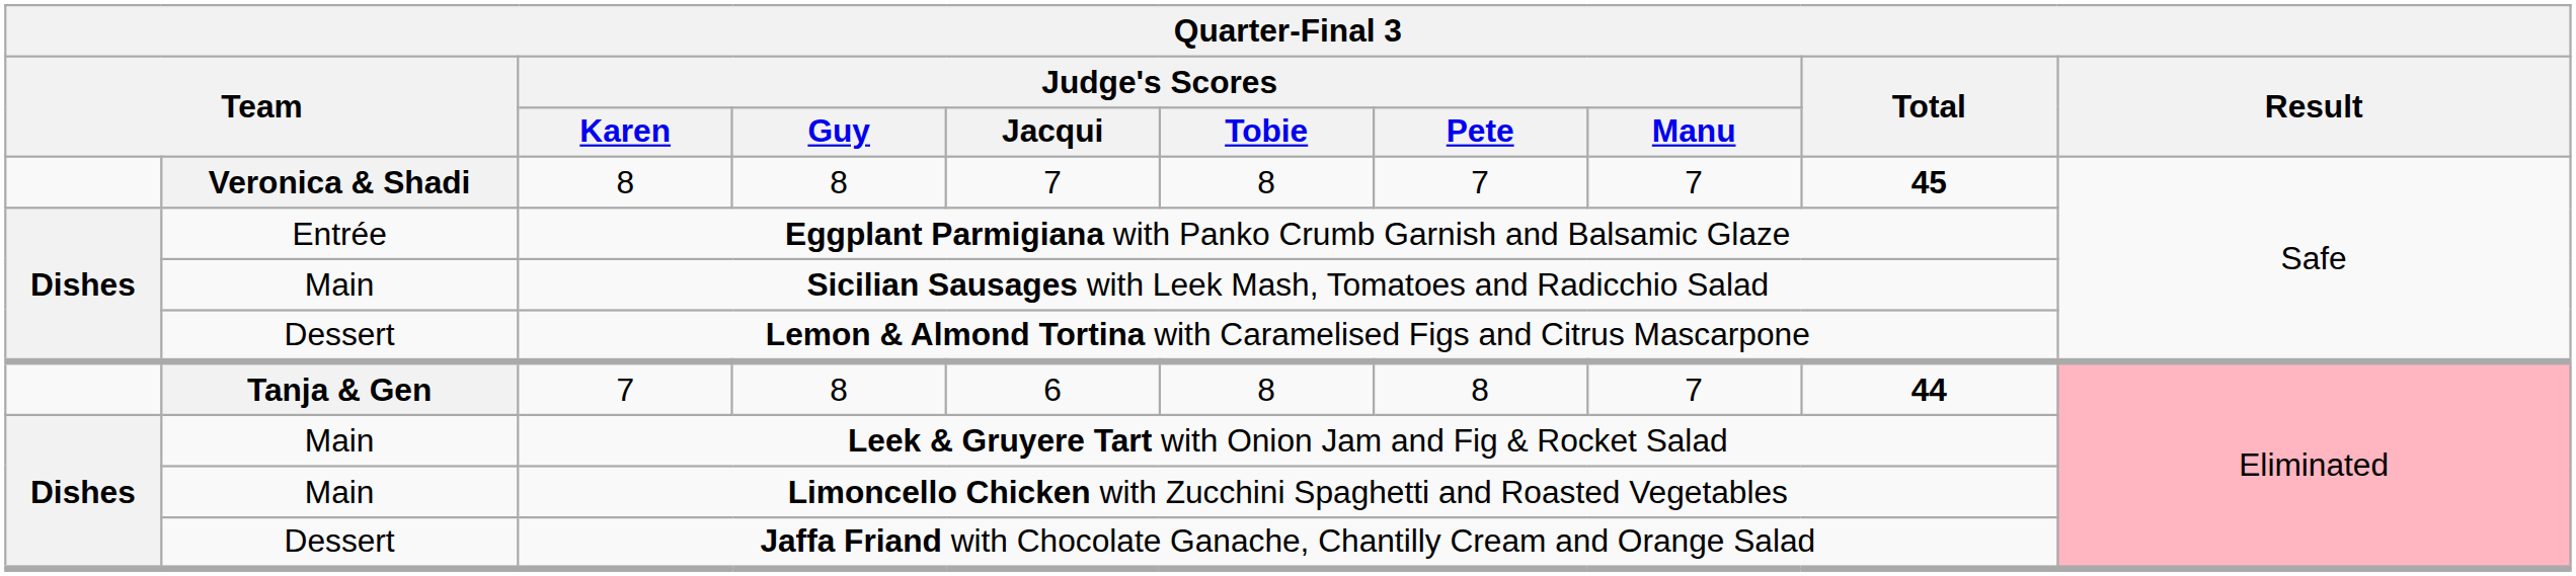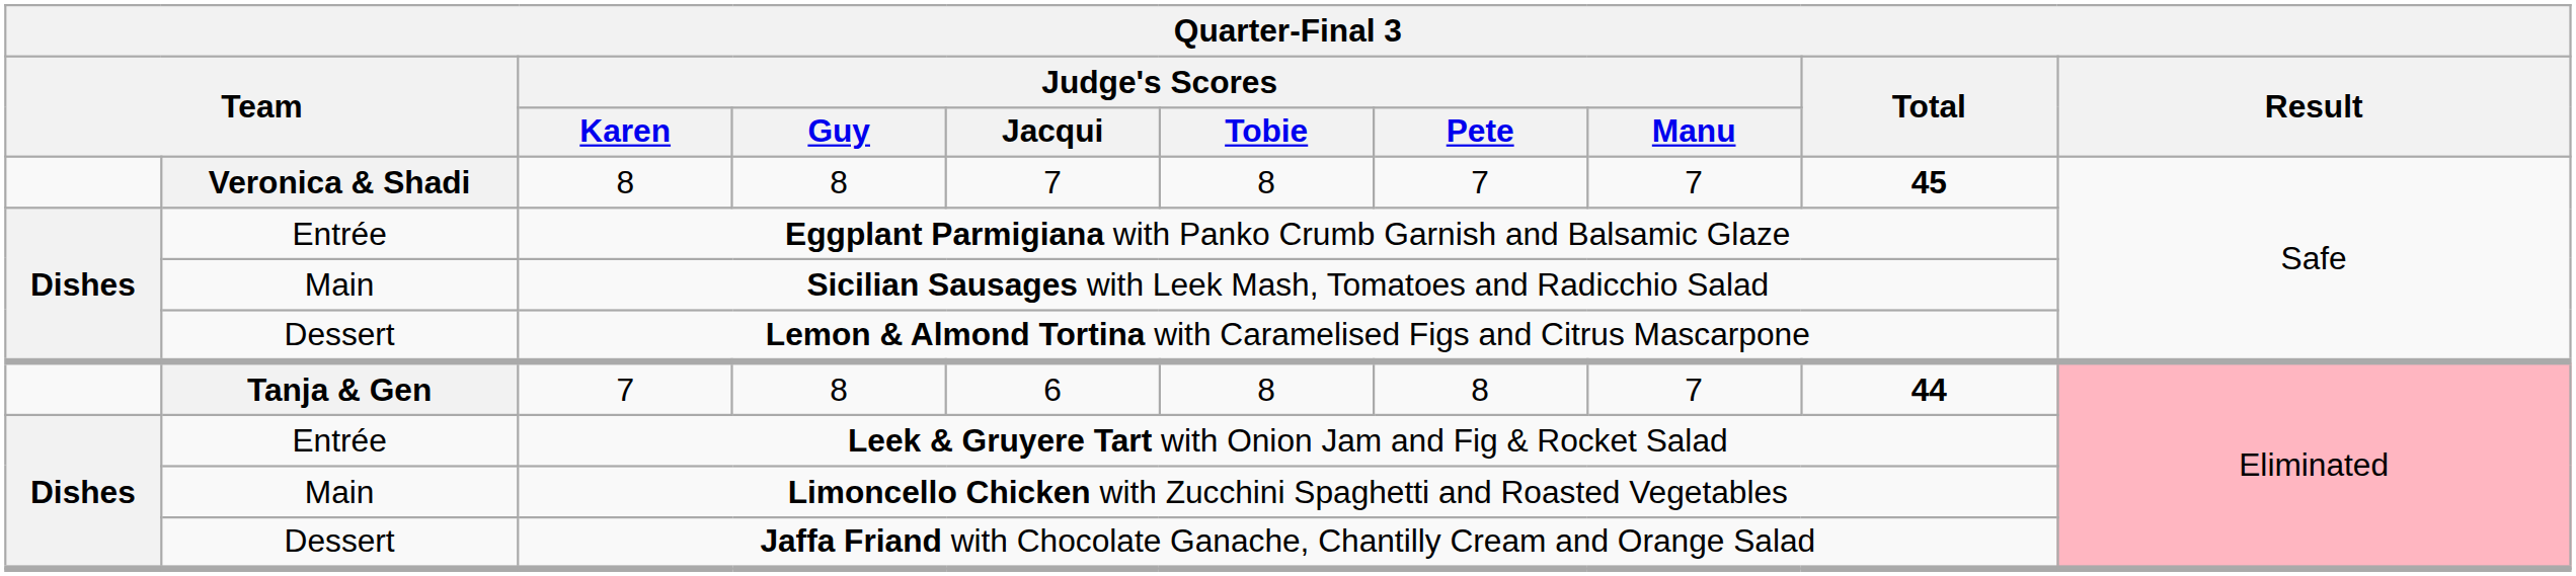Leek & Gruyere Tart with Onion Jam and Fig & Rocket Salad | column 2: Main -> Entrée
